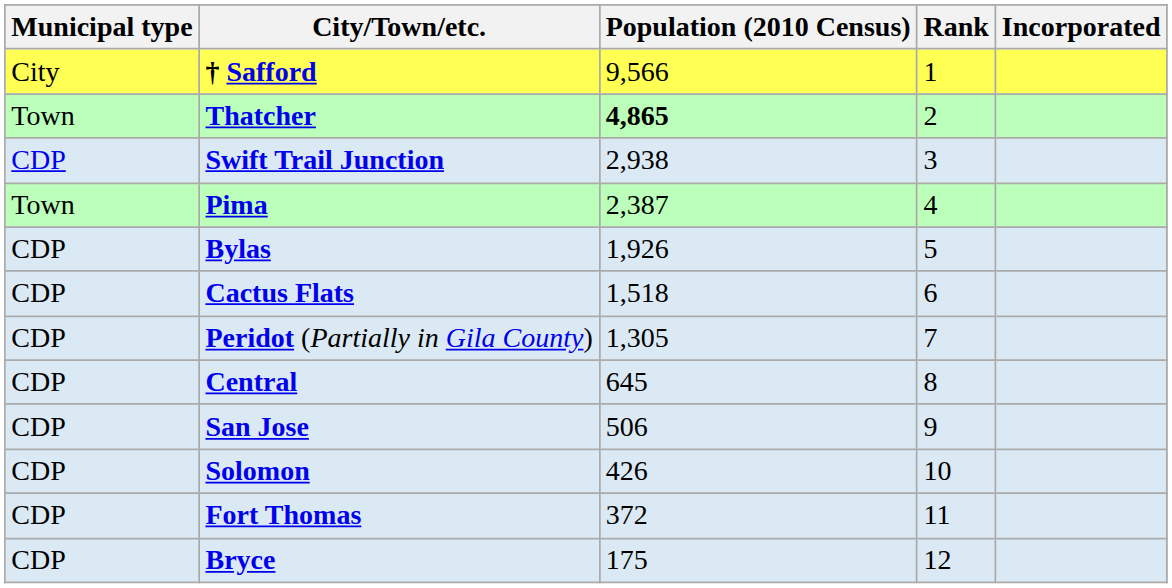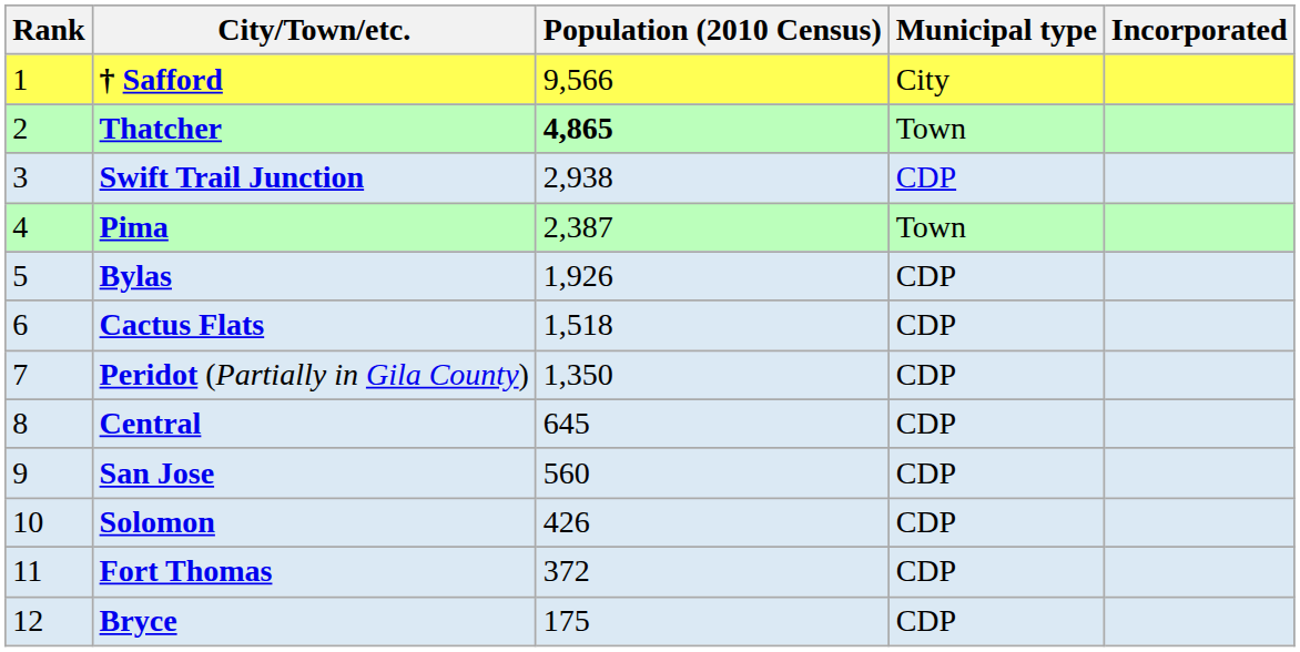columns swapped: Rank <-> Municipal type
Peridot (Partially in Gila County) | Population (2010 Census): 1,305 -> 1,350
San Jose | Population (2010 Census): 506 -> 560
